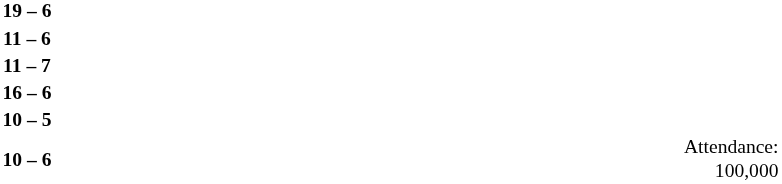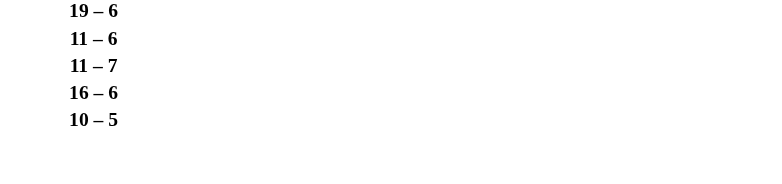- row: 10 – 6 | Attendance: 100,000
